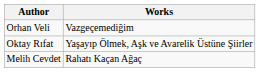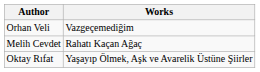rows swapped: Oktay Rıfat <-> Melih Cevdet
